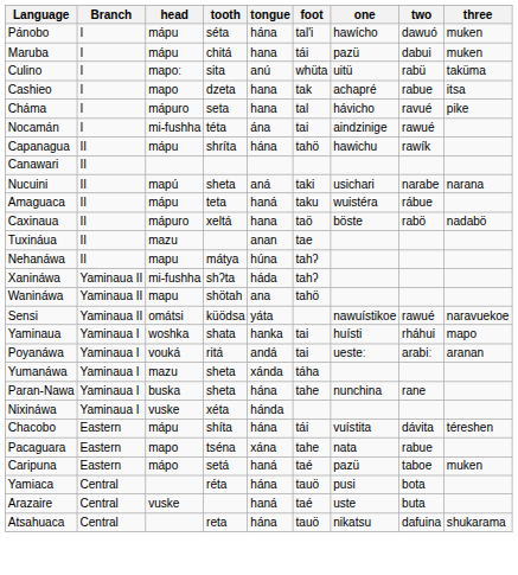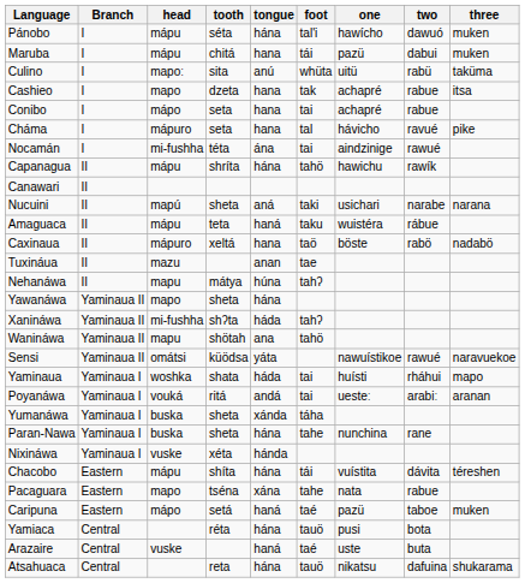+ row: Conibo | I | mápo | seta | hana | tai | achapré | rabue
+ row: Yawanáwa | Yaminaua II | mapo | sheta | hána
Yaminaua | tongue: hanka -> háda
Yumanáwa | head: mazu -> buska
